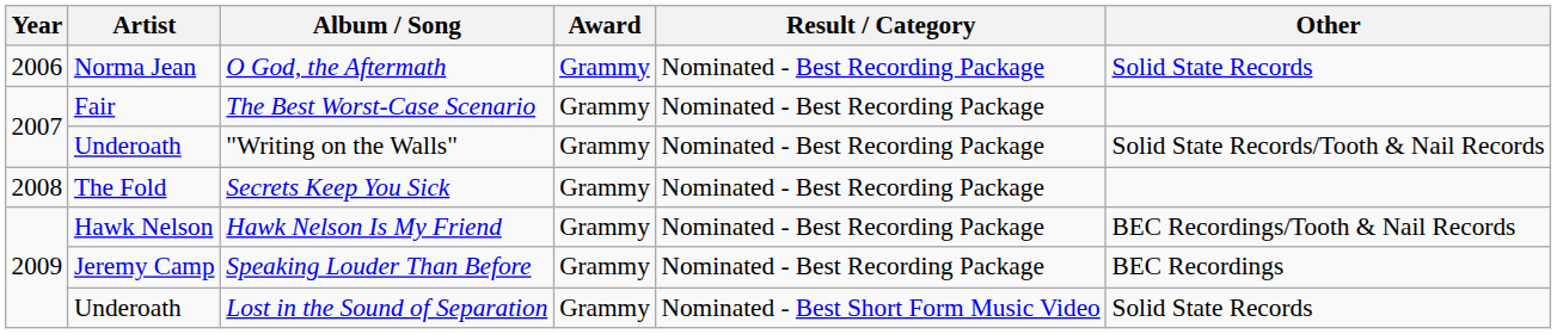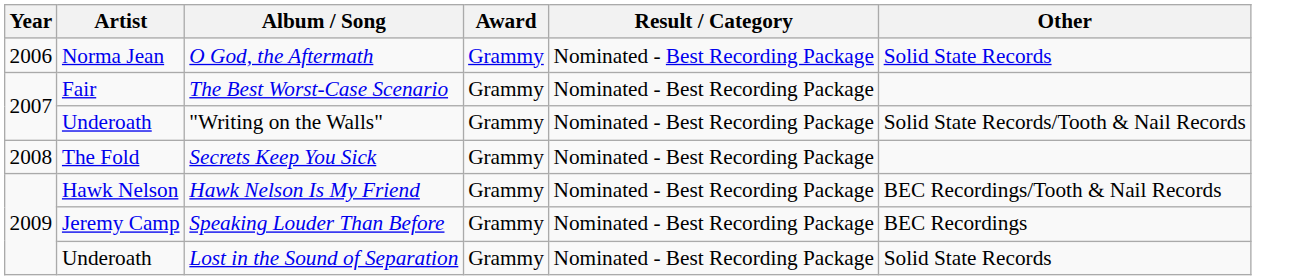Lost in the Sound of Separation | Result / Category: Nominated - Best Short Form Music Video -> Nominated - Best Recording Package
